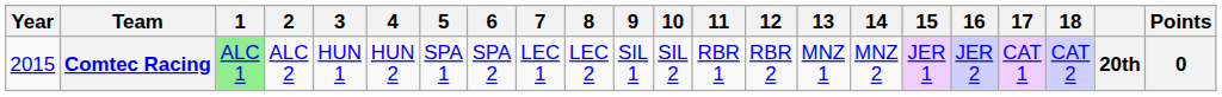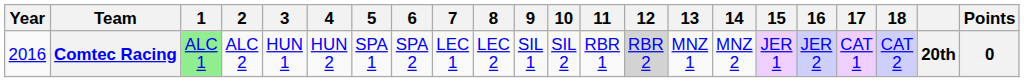Comtec Racing | Year: 2015 -> 2016
Comtec Racing | 12: no background -> lightgrey background
